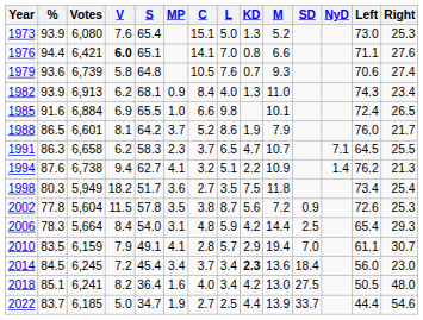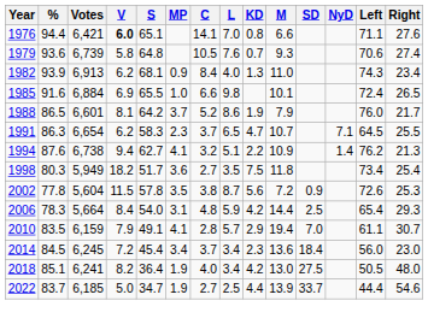- row: 1973 | 93.9 | 6,080 | 7.6 | 65.4 | 15.1 | 5.0 | 1.3 | 5.2 | 73.0 | 25.3
1991 | Votes: 6,658 -> 6,654
2014 | KD: bold -> normal
2018 | MP: 1.6 -> 1.9
